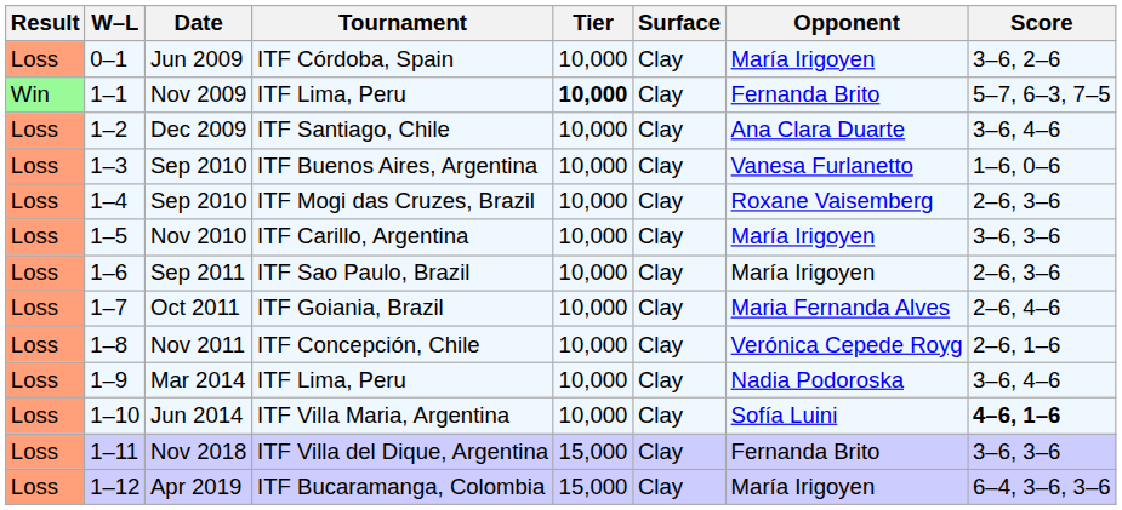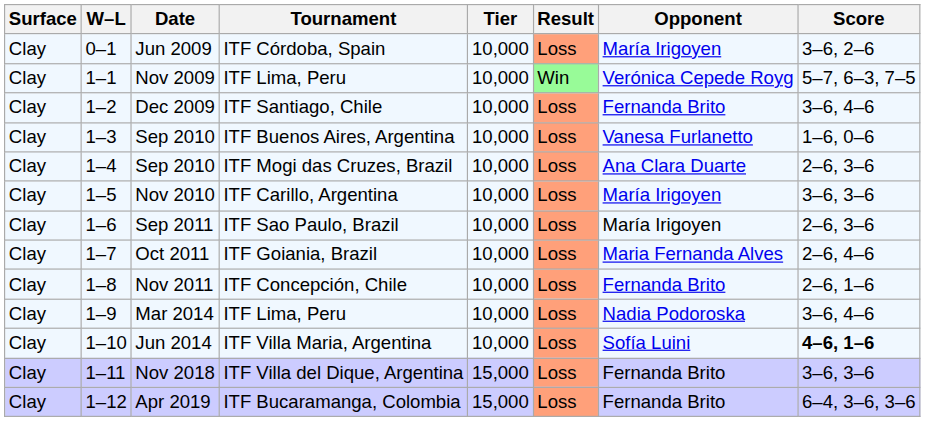columns swapped: Result <-> Surface
Nov 2009 | Tier: bold -> normal
Nov 2009 | Opponent: Fernanda Brito -> Verónica Cepede Royg
Dec 2009 | Opponent: Ana Clara Duarte -> Fernanda Brito
Sep 2010 / ITF Mogi das Cruzes, Brazil | Opponent: Roxane Vaisemberg -> Ana Clara Duarte
Nov 2011 | Opponent: Verónica Cepede Royg -> Fernanda Brito
Apr 2019 | Opponent: María Irigoyen -> Fernanda Brito
